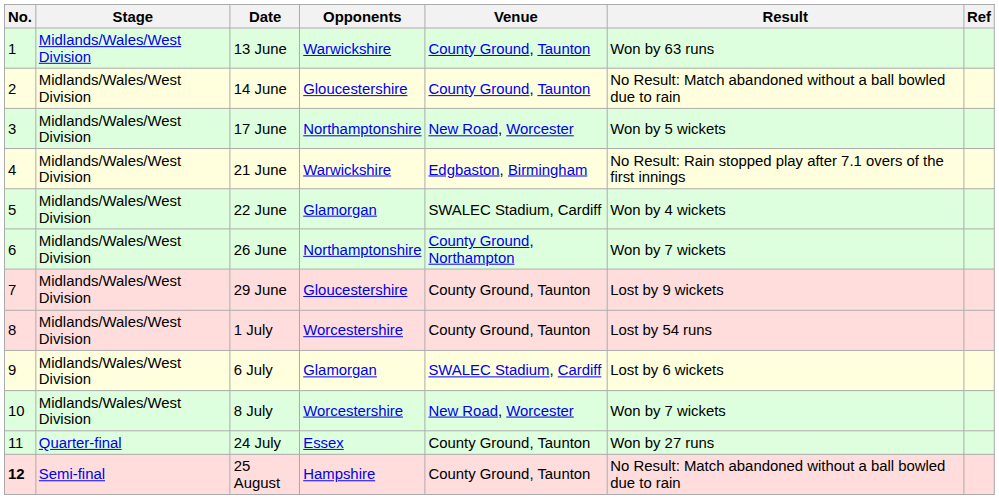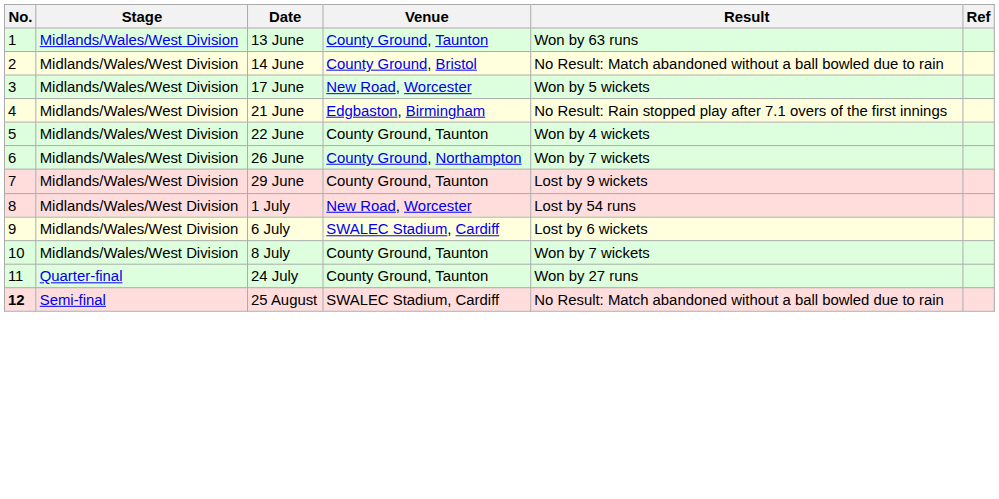- column: Opponents | Warwickshire | Gloucestershire | Northamptonshire | Warwickshire | Glamorgan | Northamptonshire | Gloucestershire | Worcestershire | Glamorgan | Worcestershire | Essex | Hampshire
14 June | Venue: County Ground, Taunton -> County Ground, Bristol
22 June | Venue: SWALEC Stadium, Cardiff -> County Ground, Taunton
1 July | Venue: County Ground, Taunton -> New Road, Worcester
8 July | Venue: New Road, Worcester -> County Ground, Taunton
25 August | Venue: County Ground, Taunton -> SWALEC Stadium, Cardiff
